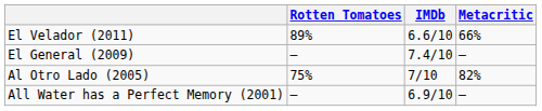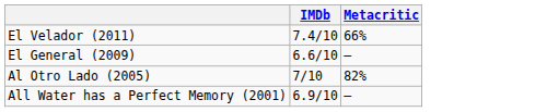- column: Rotten Tomatoes | 89% | – | 75% | –
El Velador (2011) | IMDb: 6.6/10 -> 7.4/10
El General (2009) | IMDb: 7.4/10 -> 6.6/10
